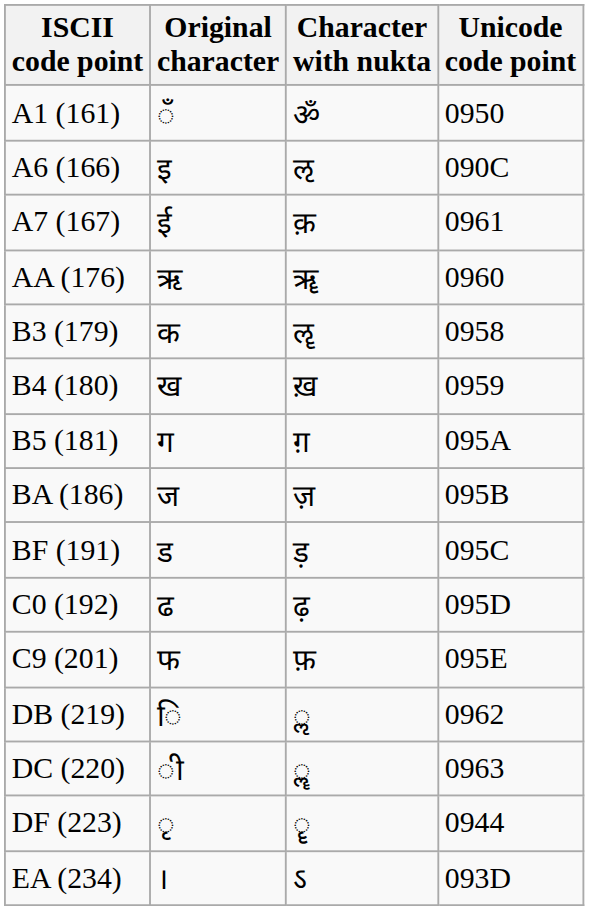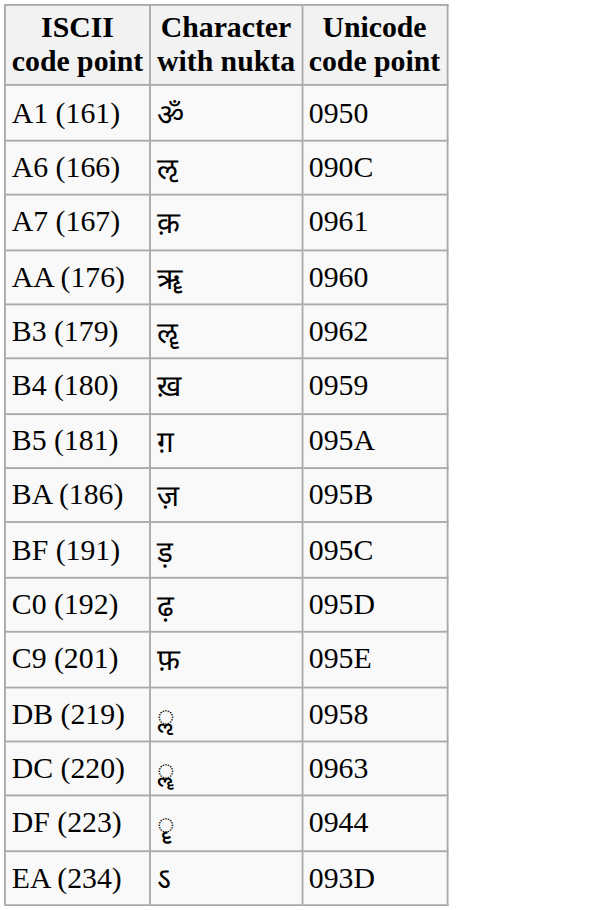- column: Original character | ँ | इ | ई | ऋ | क | ख | ग | ज | ड | ढ | फ | ि | ी | ृ | ।
B3 (179) | Unicode code point: 0958 -> 0962
DB (219) | Unicode code point: 0962 -> 0958
